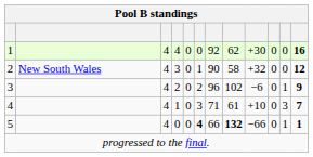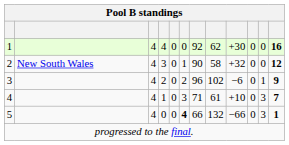5 | column 8: bold -> normal
5 | column 11: 1 -> 3
